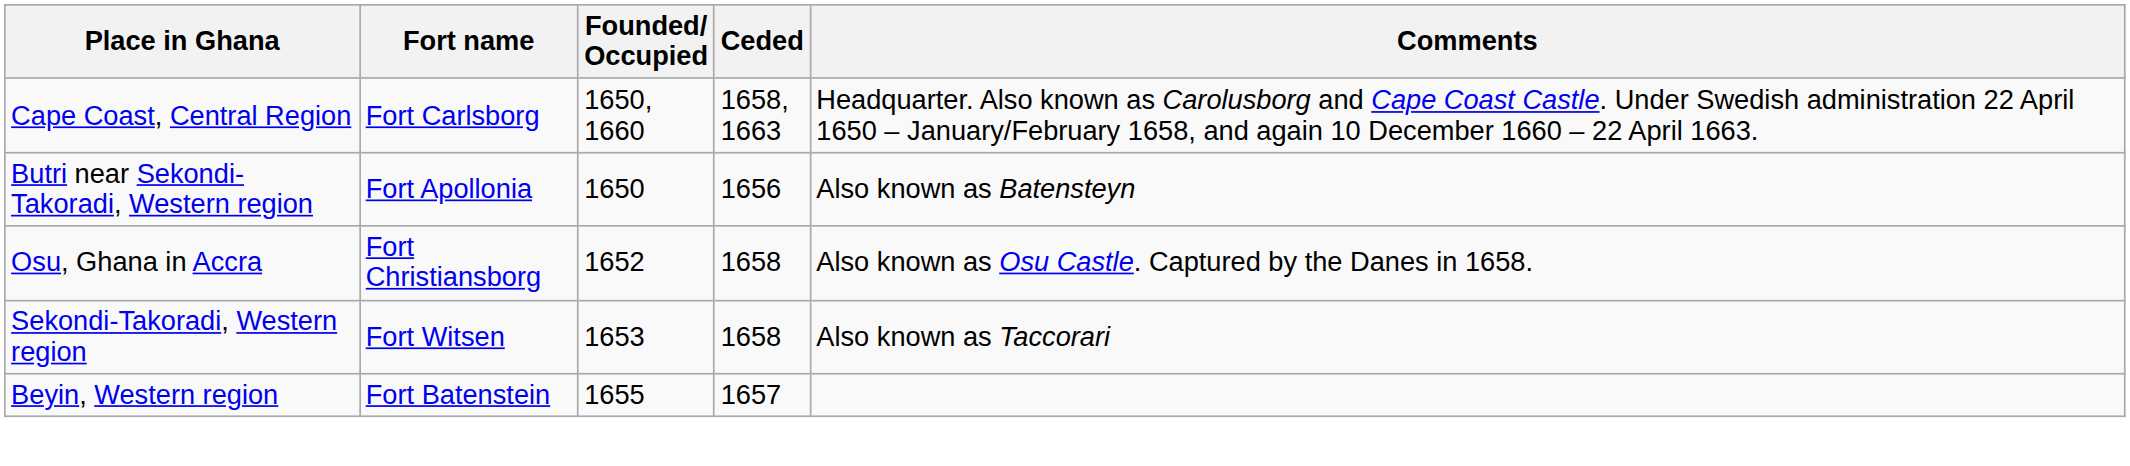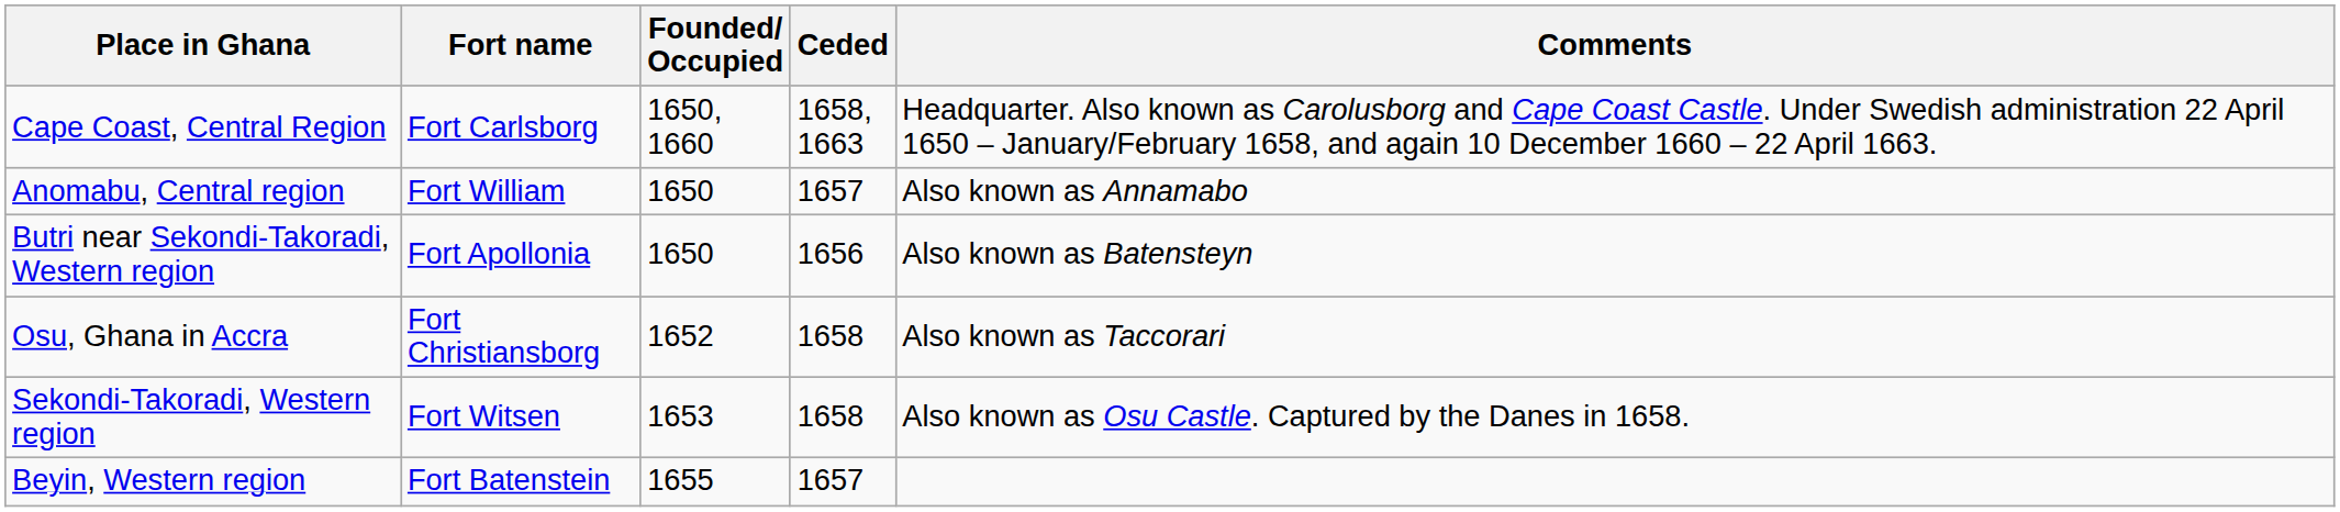+ row: Anomabu, Central region | Fort William | 1650 | 1657 | Also known as Annamabo
Osu, Ghana in Accra | Comments: Also known as Osu Castle. Captured by the Danes in 1658. -> Also known as Taccorari
Sekondi-Takoradi, Western region | Comments: Also known as Taccorari -> Also known as Osu Castle. Captured by the Danes in 1658.
